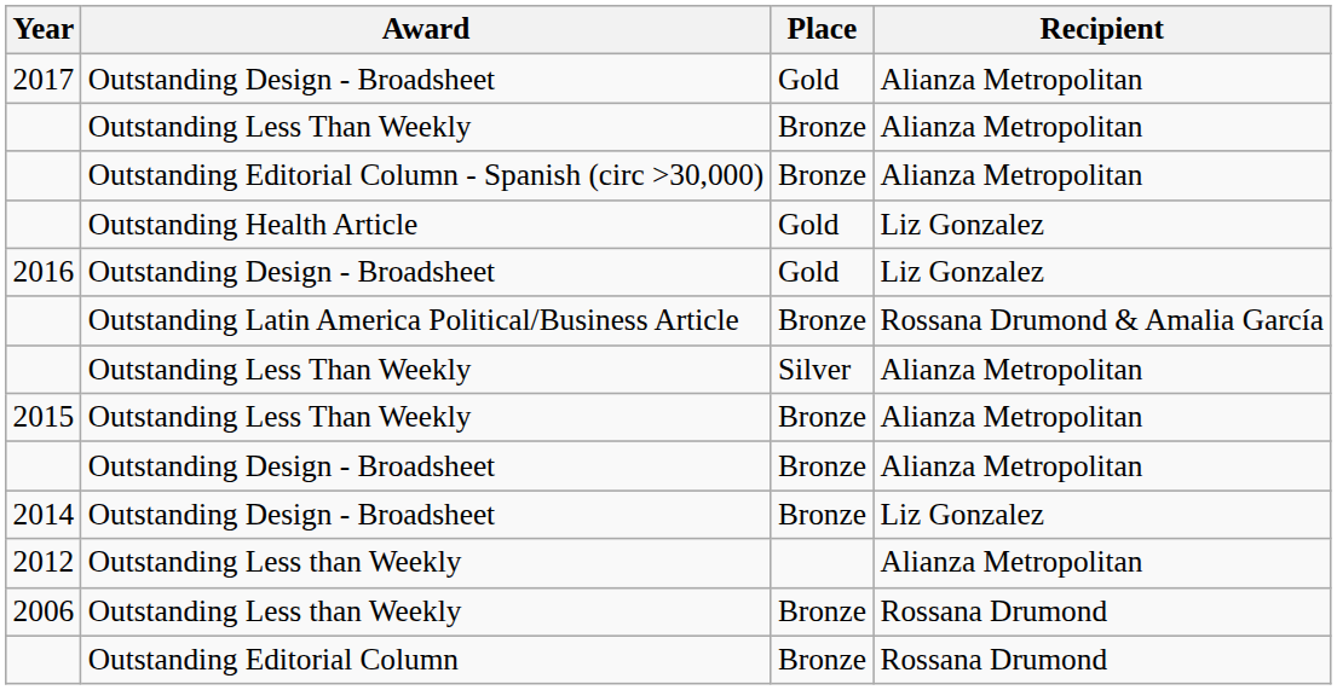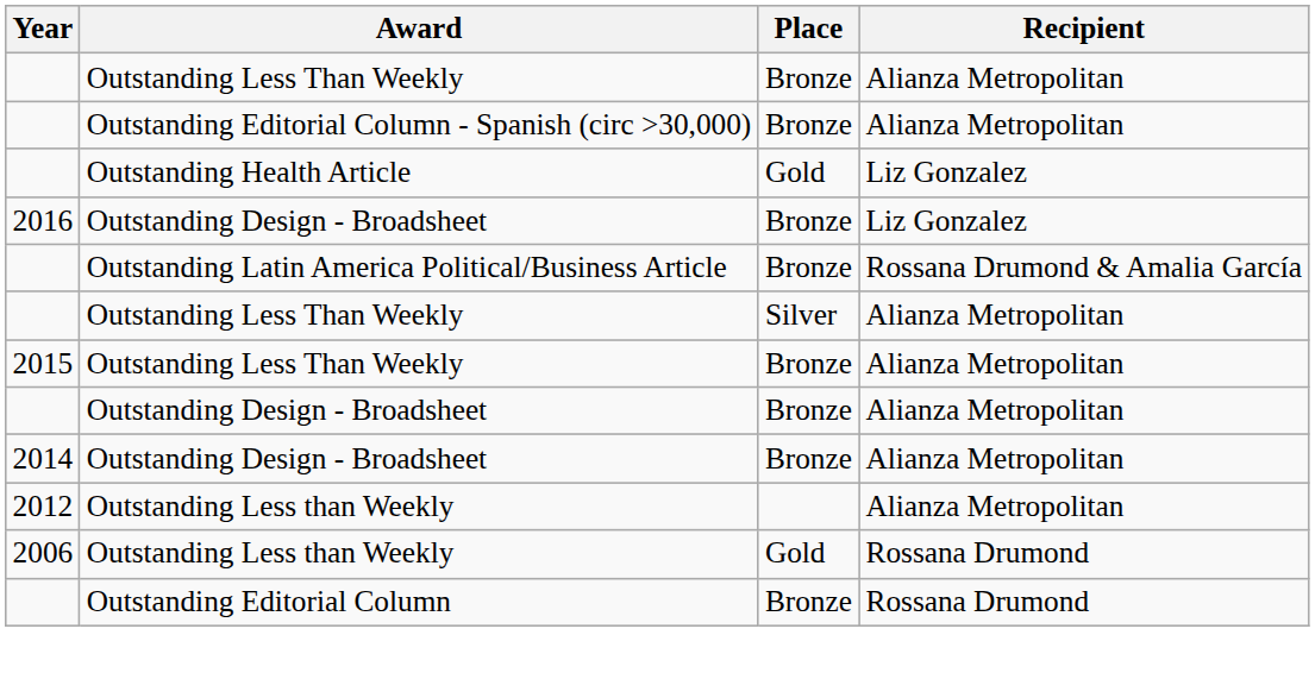- row: 2017 | Outstanding Design - Broadsheet | Gold | Alianza Metropolitan
2016 | Place: Gold -> Bronze
2014 | Recipient: Liz Gonzalez -> Alianza Metropolitan
2006 | Place: Bronze -> Gold
